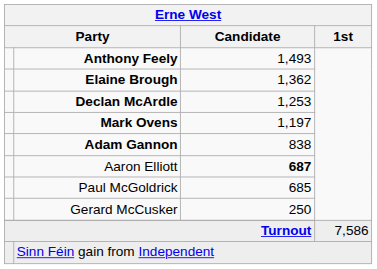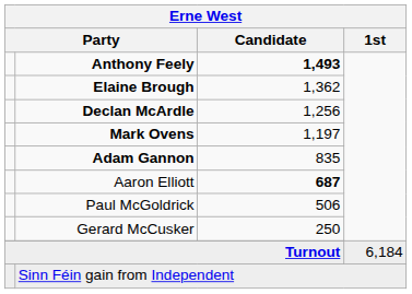Anthony Feely | Erne West / Candidate: normal -> bold
Declan McArdle | Erne West / Candidate: 1,253 -> 1,256
Adam Gannon | Erne West / Candidate: 838 -> 835
Paul McGoldrick | Erne West / Candidate: 685 -> 506
Turnout | Erne West / 1st: 7,586 -> 6,184
